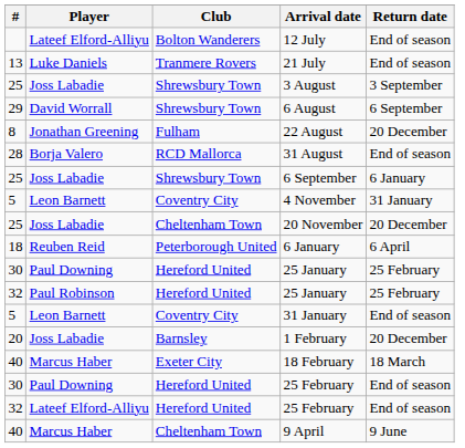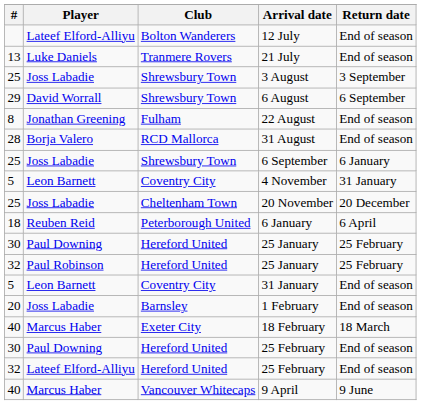22 August | Return date: 20 December -> End of season
1 February | Return date: 20 December -> End of season
9 April | Club: Cheltenham Town -> Vancouver Whitecaps
